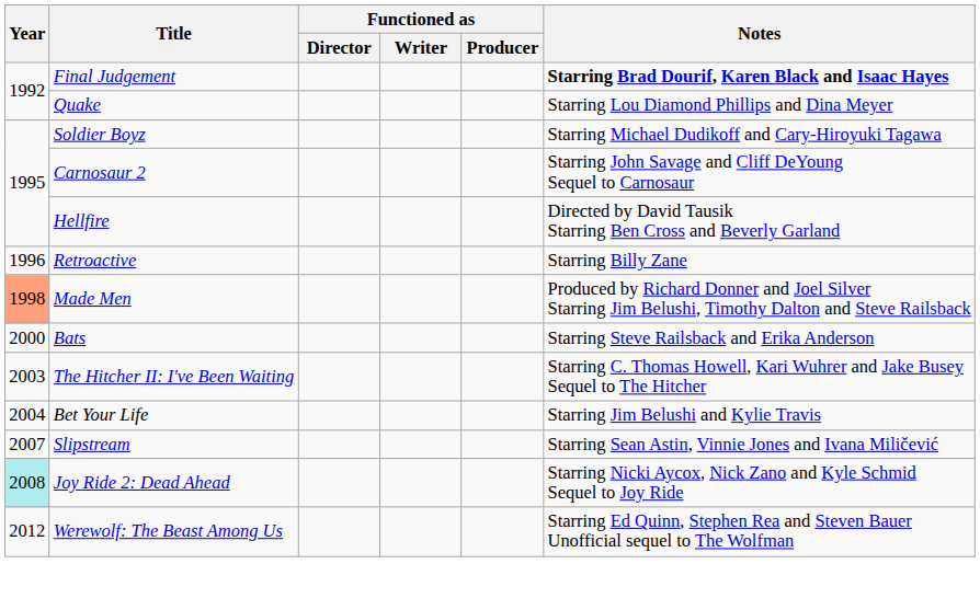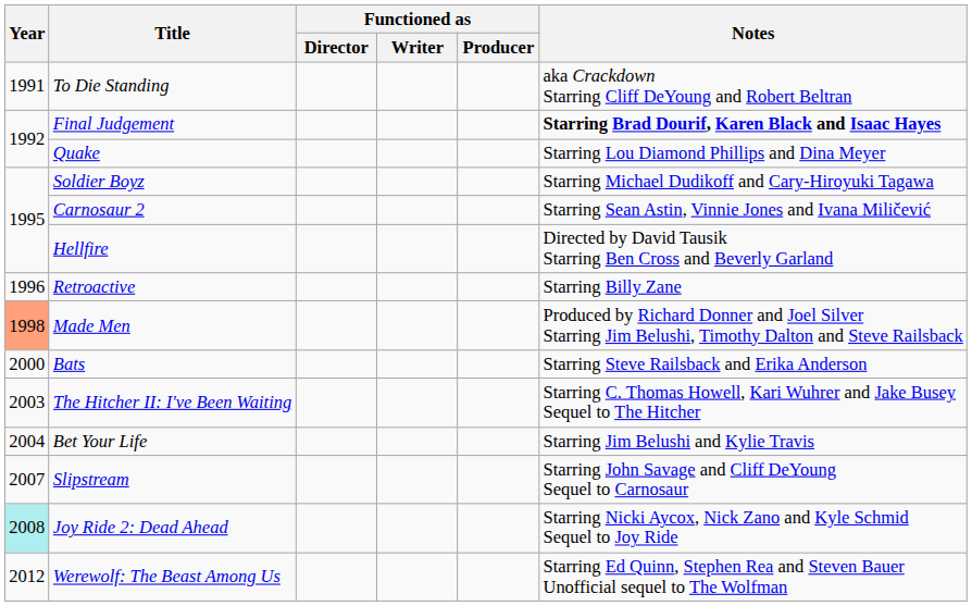+ row: 1991 | To Die Standing | aka Crackdown Starring Cliff DeYoung and Robert Beltran
Carnosaur 2 | Notes: Starring John Savage and Cliff DeYoung Sequel to Carnosaur -> Starring Sean Astin, Vinnie Jones and Ivana Miličević
Slipstream | Notes: Starring Sean Astin, Vinnie Jones and Ivana Miličević -> Starring John Savage and Cliff DeYoung Sequel to Carnosaur
